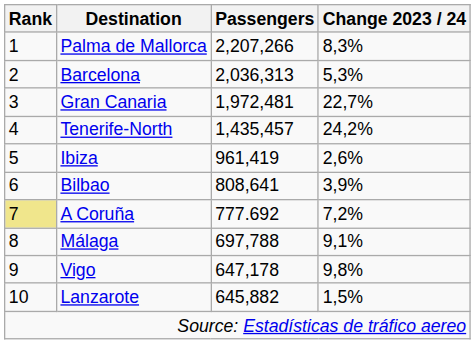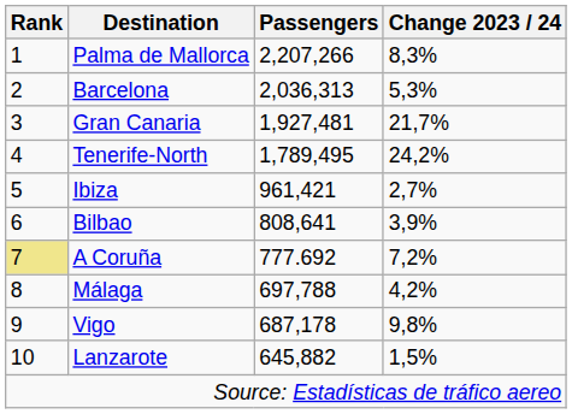Gran Canaria | Passengers: 1,972,481 -> 1,927,481
Gran Canaria | Change 2023 / 24: 22,7% -> 21,7%
Tenerife-North | Passengers: 1,435,457 -> 1,789,495
Ibiza | Passengers: 961,419 -> 961,421
Ibiza | Change 2023 / 24: 2,6% -> 2,7%
Málaga | Change 2023 / 24: 9,1% -> 4,2%
Vigo | Passengers: 647,178 -> 687,178
